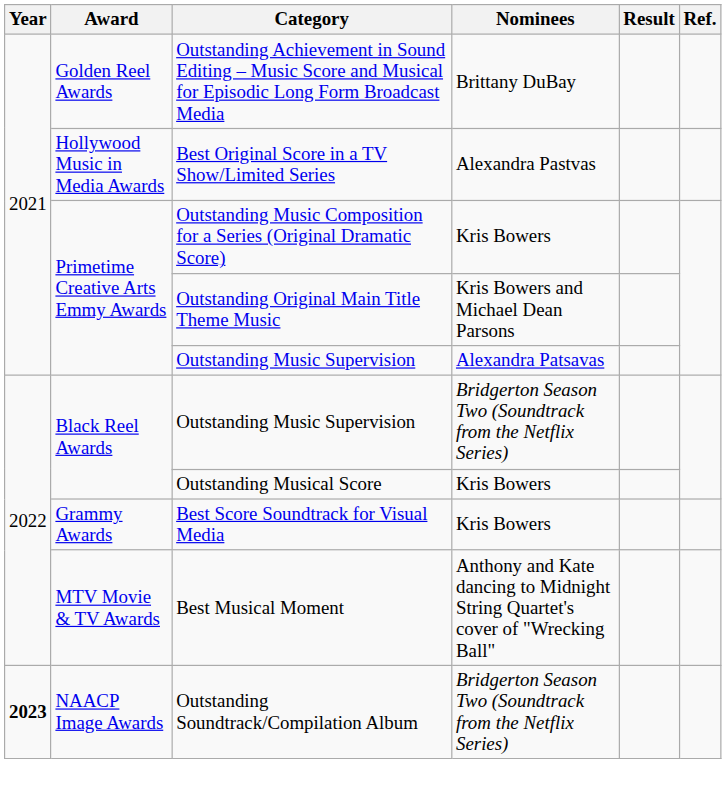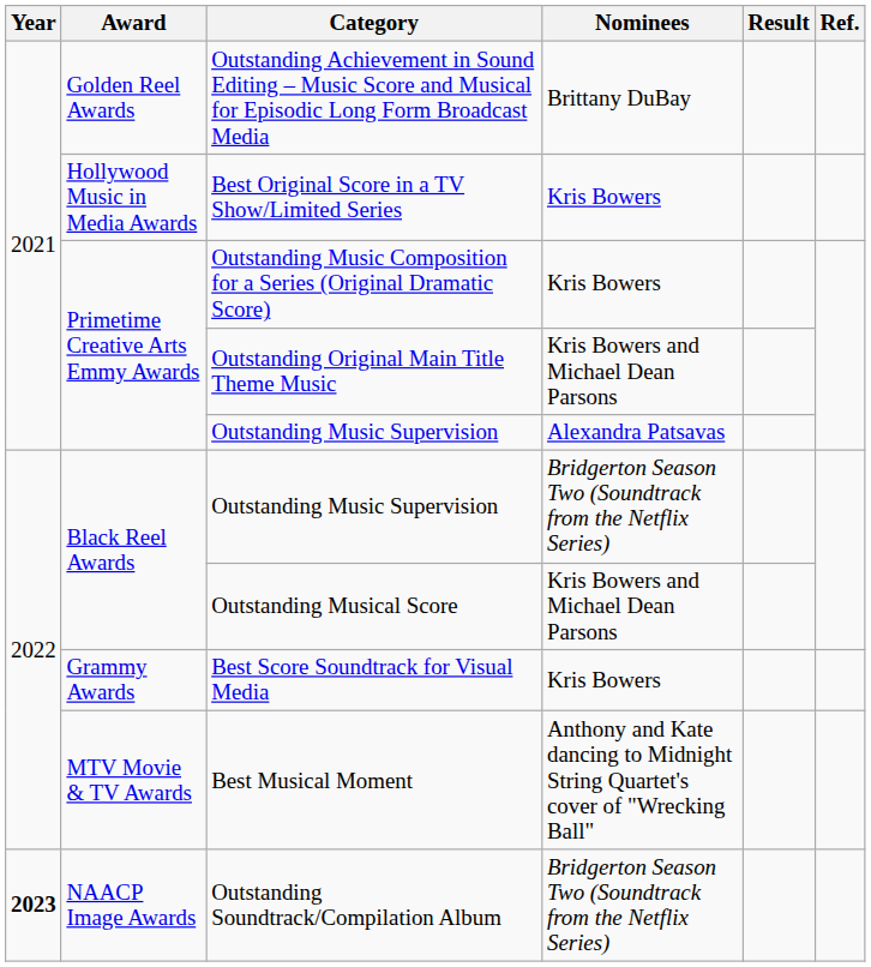Best Original Score in a TV Show/Limited Series | Nominees: Alexandra Pastvas -> Kris Bowers
Outstanding Musical Score | Nominees: Kris Bowers -> Kris Bowers and Michael Dean Parsons
